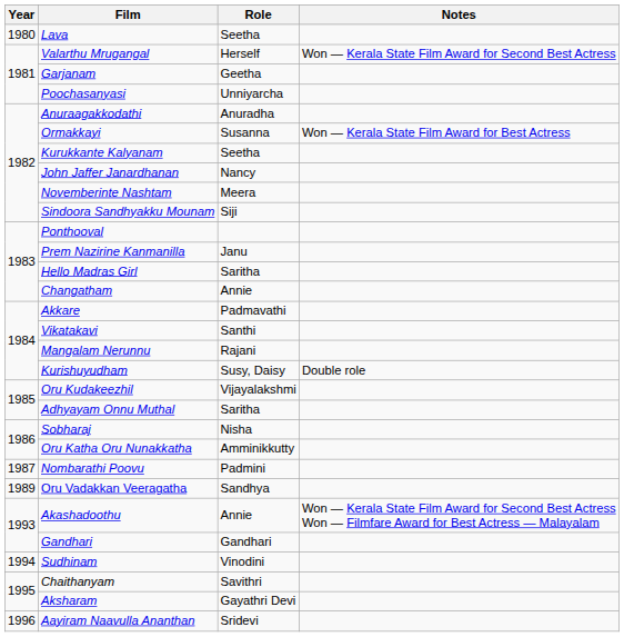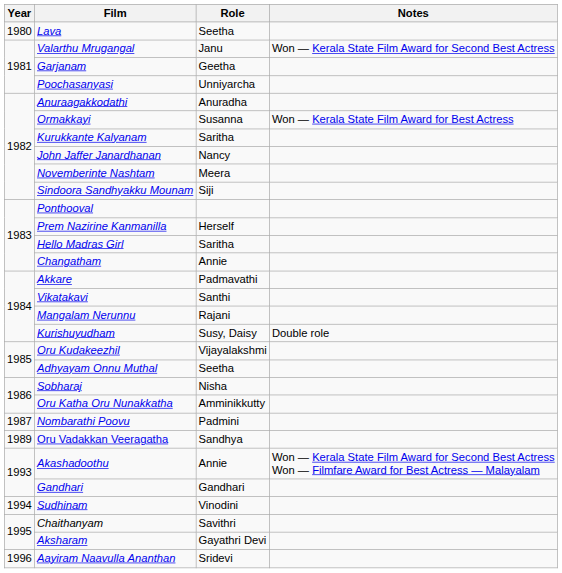Valarthu Mrugangal | Role: Herself -> Janu
Kurukkante Kalyanam | Role: Seetha -> Saritha
Prem Nazirine Kanmanilla | Role: Janu -> Herself
Adhyayam Onnu Muthal | Role: Saritha -> Seetha
